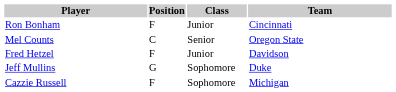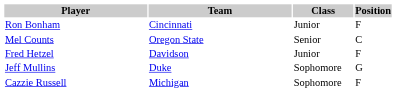columns swapped: Position <-> Team
